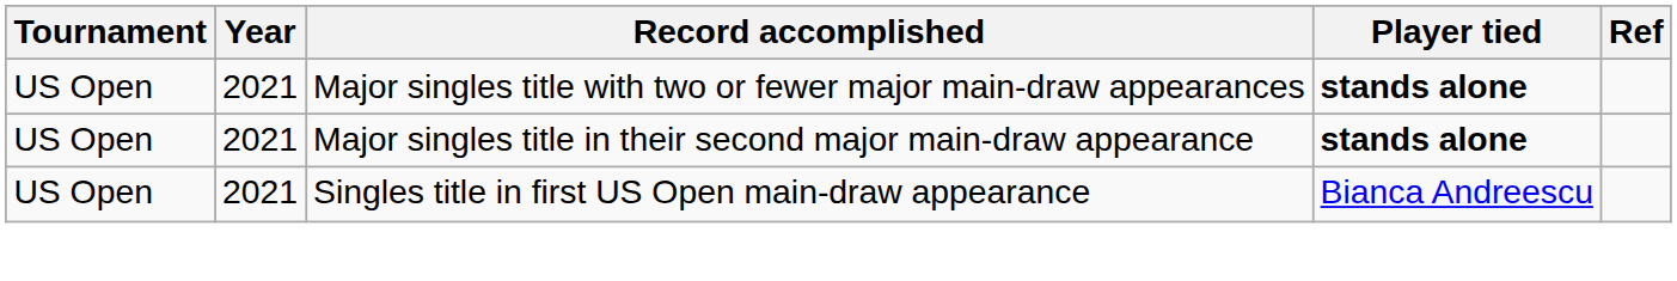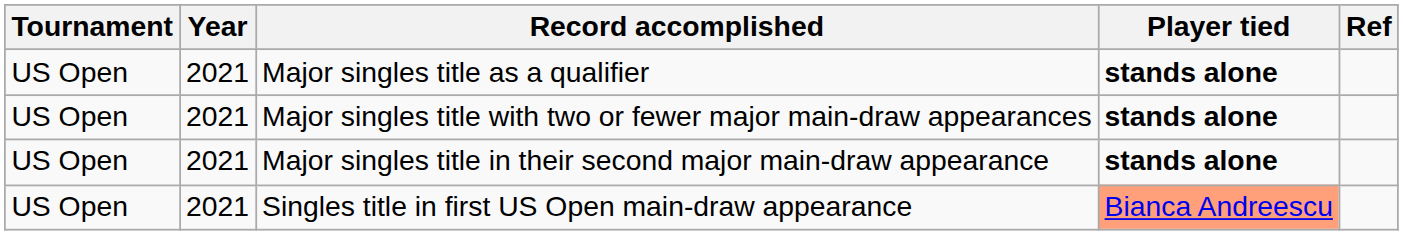+ row: US Open | 2021 | Major singles title as a qualifier | stands alone
Singles title in first US Open main-draw appearance | Player tied: no background -> lightsalmon background
